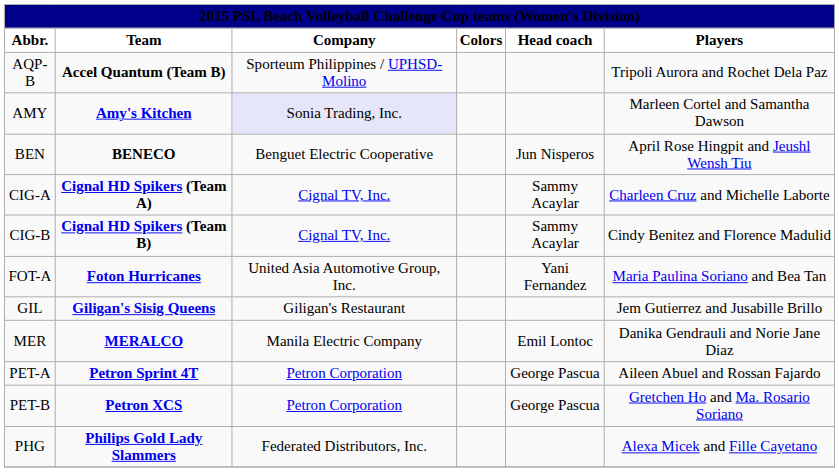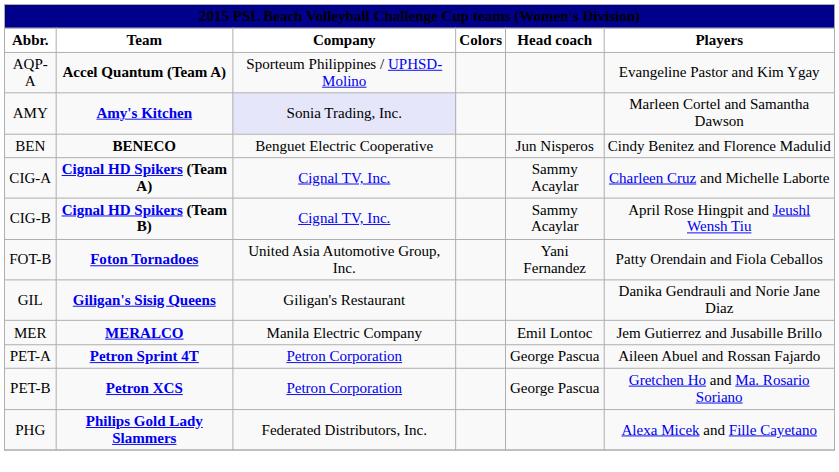+ row: AQP-A | Accel Quantum (Team A) | Sporteum Philippines / UPHSD-Molino | Evangeline Pastor and Kim Ygay
- row: AQP-B | Accel Quantum (Team B) | Sporteum Philippines / UPHSD-Molino | Tripoli Aurora and Rochet Dela Paz
BEN | Players: April Rose Hingpit and Jeushl Wensh Tiu -> Cindy Benitez and Florence Madulid
CIG-B | Players: Cindy Benitez and Florence Madulid -> April Rose Hingpit and Jeushl Wensh Tiu
- row: FOT-A | Foton Hurricanes | United Asia Automotive Group, Inc. | Yani Fernandez | Maria Paulina Soriano and Bea Tan
+ row: FOT-B | Foton Tornadoes | United Asia Automotive Group, Inc. | Yani Fernandez | Patty Orendain and Fiola Ceballos
GIL | Players: Jem Gutierrez and Jusabille Brillo -> Danika Gendrauli and Norie Jane Diaz
MER | Players: Danika Gendrauli and Norie Jane Diaz -> Jem Gutierrez and Jusabille Brillo
